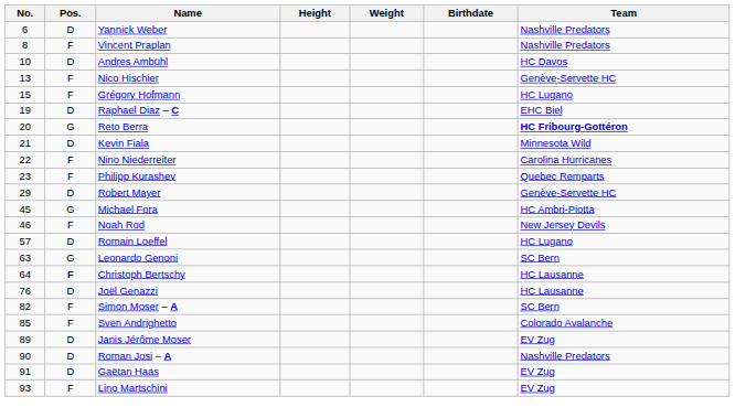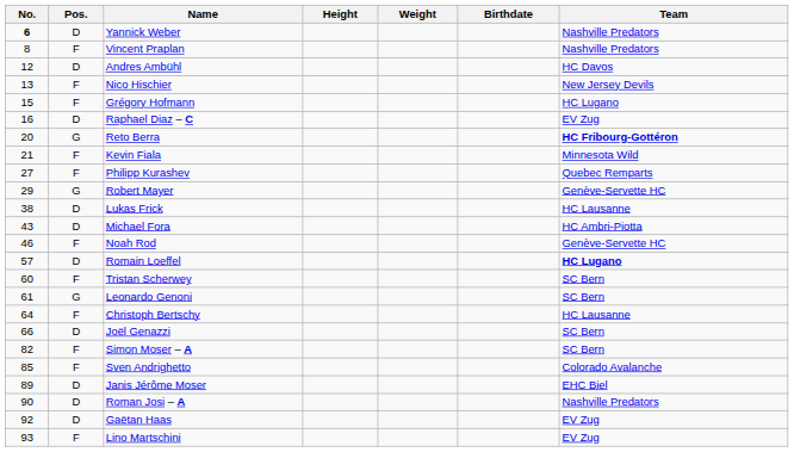Yannick Weber | No.: normal -> bold
Andres Ambühl | No.: 10 -> 12
Nico Hischier | Team: Genève-Servette HC -> New Jersey Devils
Raphael Diaz – C | No.: 19 -> 16
Raphael Diaz – C | Team: EHC Biel -> EV Zug
Kevin Fiala | Pos.: D -> F
- row: 22 | F | Nino Niederreiter | Carolina Hurricanes
Philipp Kurashev | No.: 23 -> 27
Robert Mayer | Pos.: D -> G
+ row: 38 | D | Lukas Frick | HC Lausanne
Michael Fora | No.: 45 -> 43
Michael Fora | Pos.: G -> D
Noah Rod | Team: New Jersey Devils -> Genève-Servette HC
Romain Loeffel | Team: normal -> bold
+ row: 60 | F | Tristan Scherwey | SC Bern
Leonardo Genoni | No.: 63 -> 61
Christoph Bertschy | Pos.: bold -> normal
Joël Genazzi | No.: 76 -> 66
Joël Genazzi | Team: HC Lausanne -> SC Bern
Janis Jérôme Moser | Team: EV Zug -> EHC Biel
Gaëtan Haas | No.: 91 -> 92
